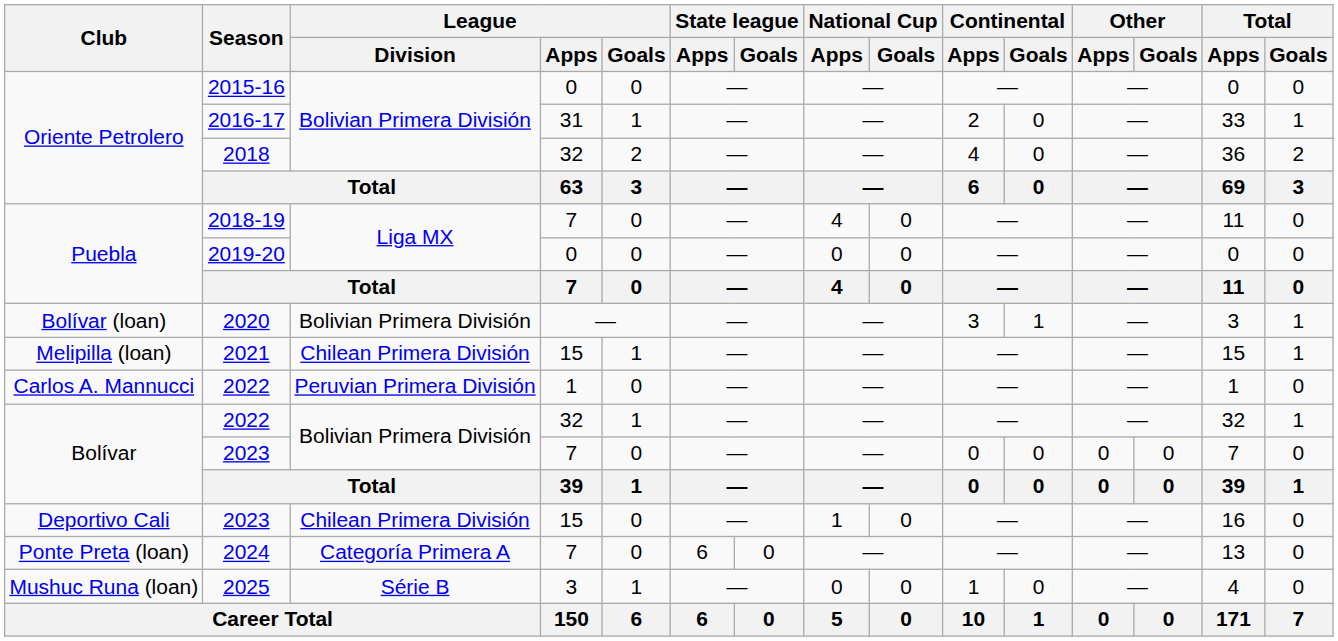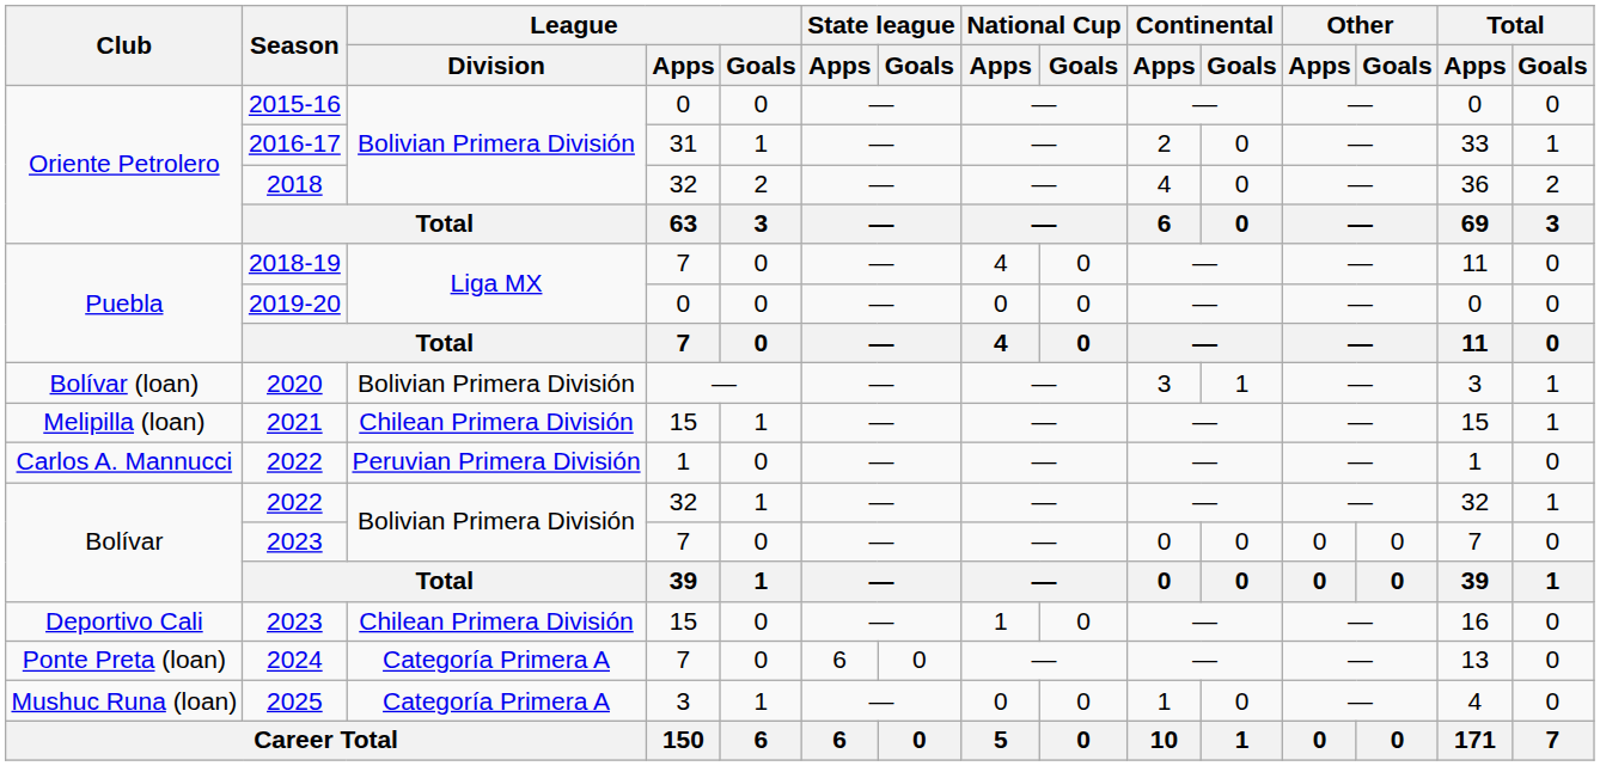2025 | League / Division: Série B -> Categoría Primera A
